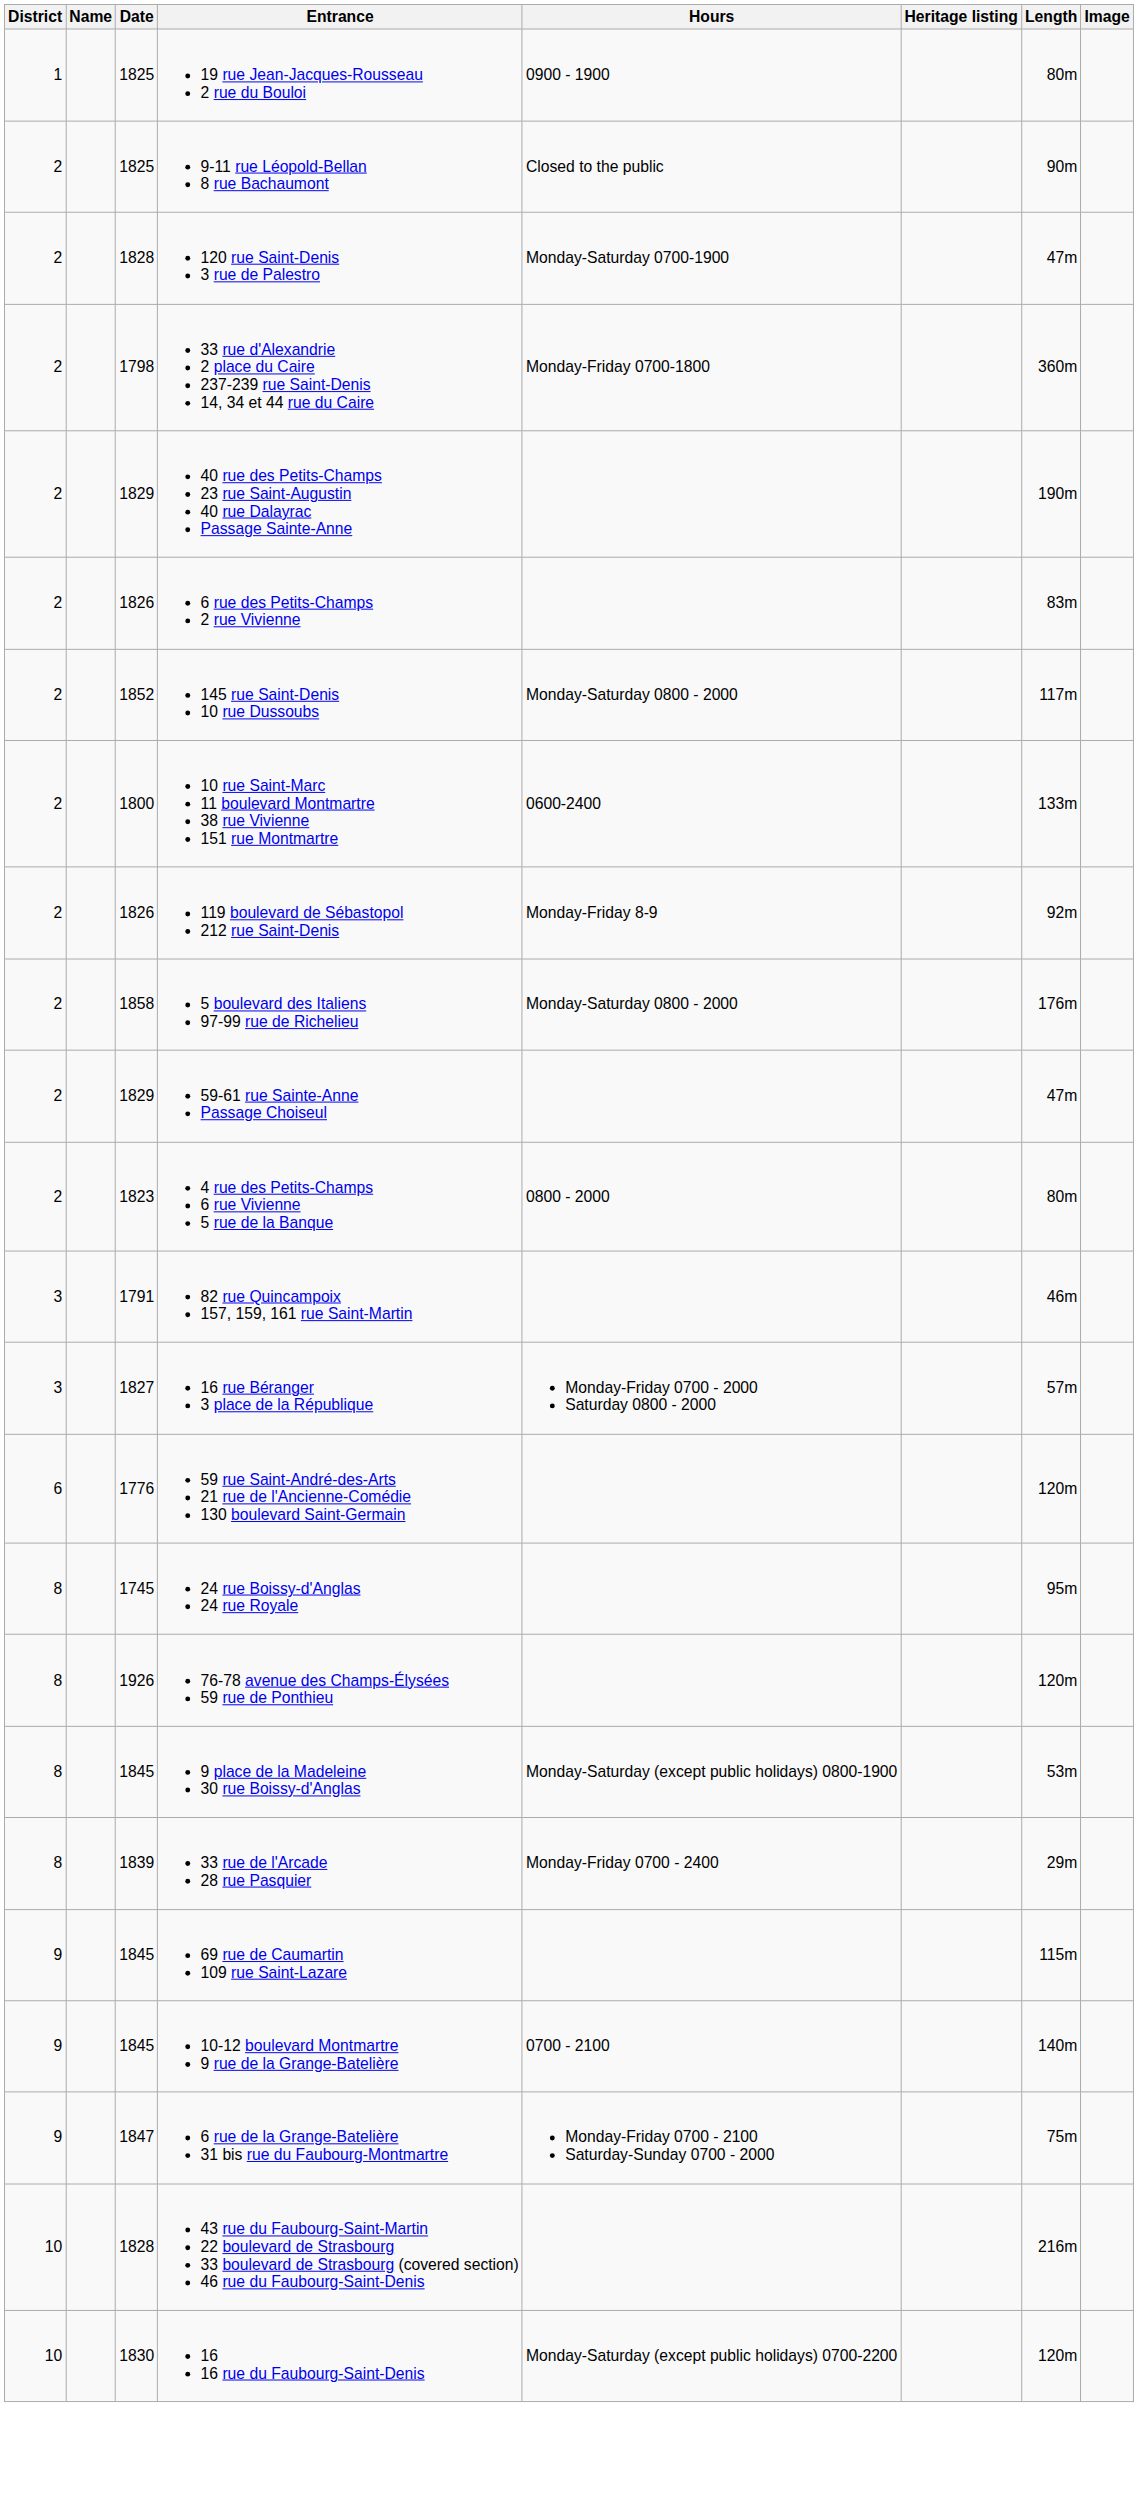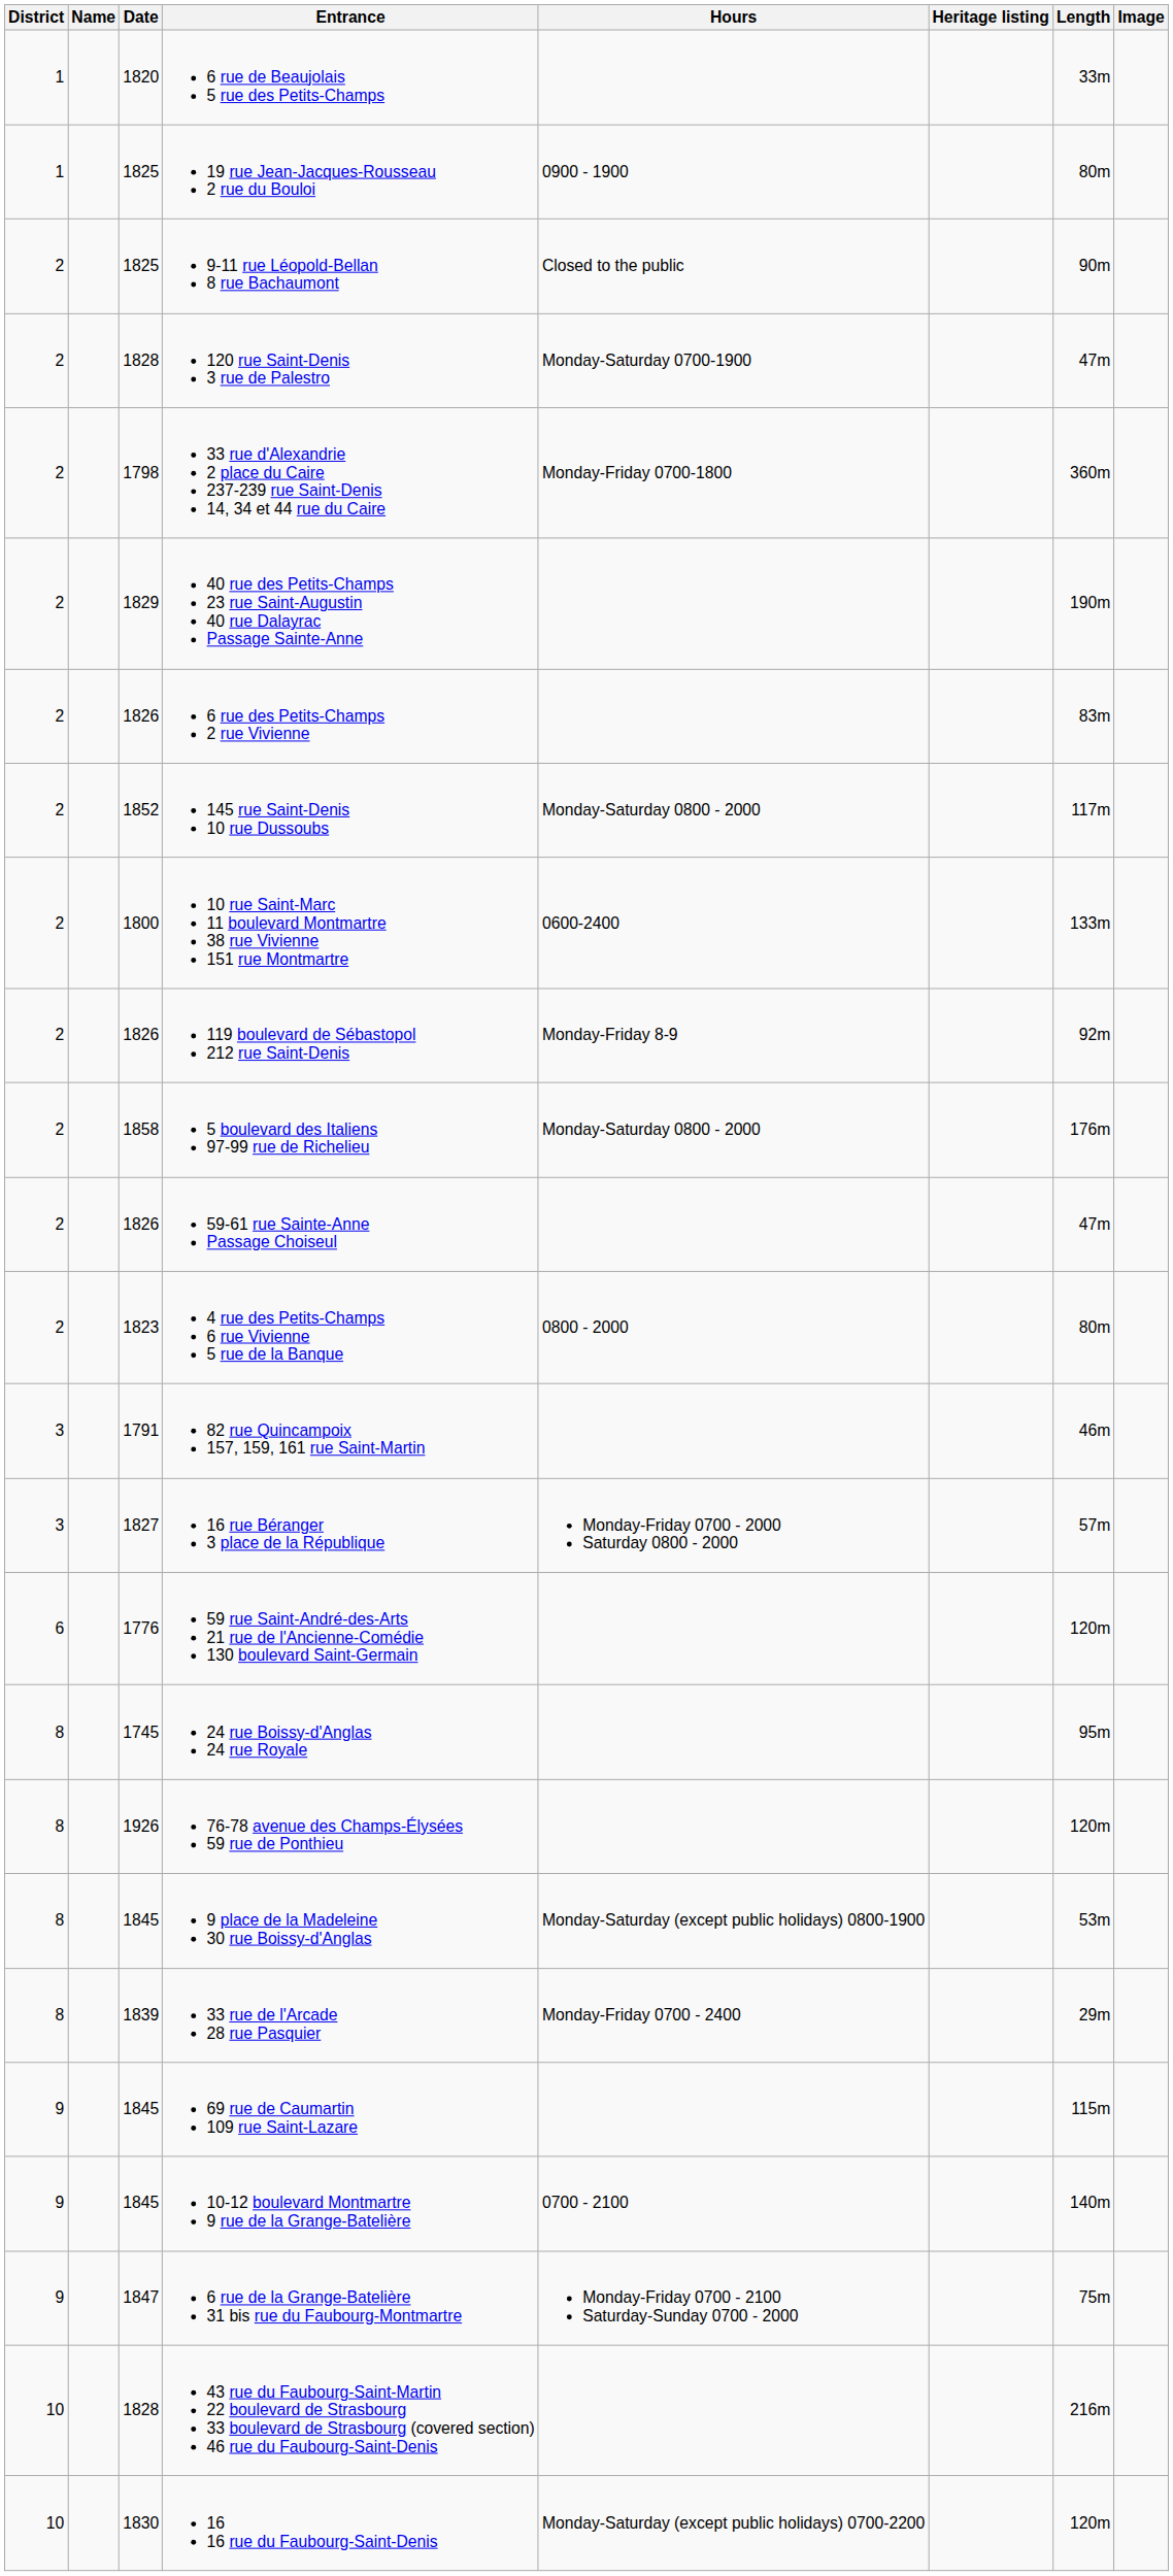+ row: 1 | 1820 | 6 rue de Beaujolais 5 rue des Petits-Champs | 33m
59-61 rue Sainte-Anne Passage Choiseul | Date: 1829 -> 1826
